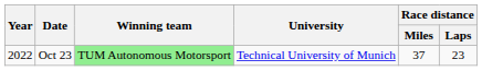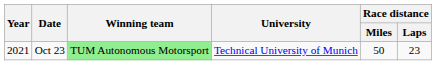Oct 23 | Year: 2022 -> 2021
Oct 23 | Race distance / Miles: 37 -> 50
